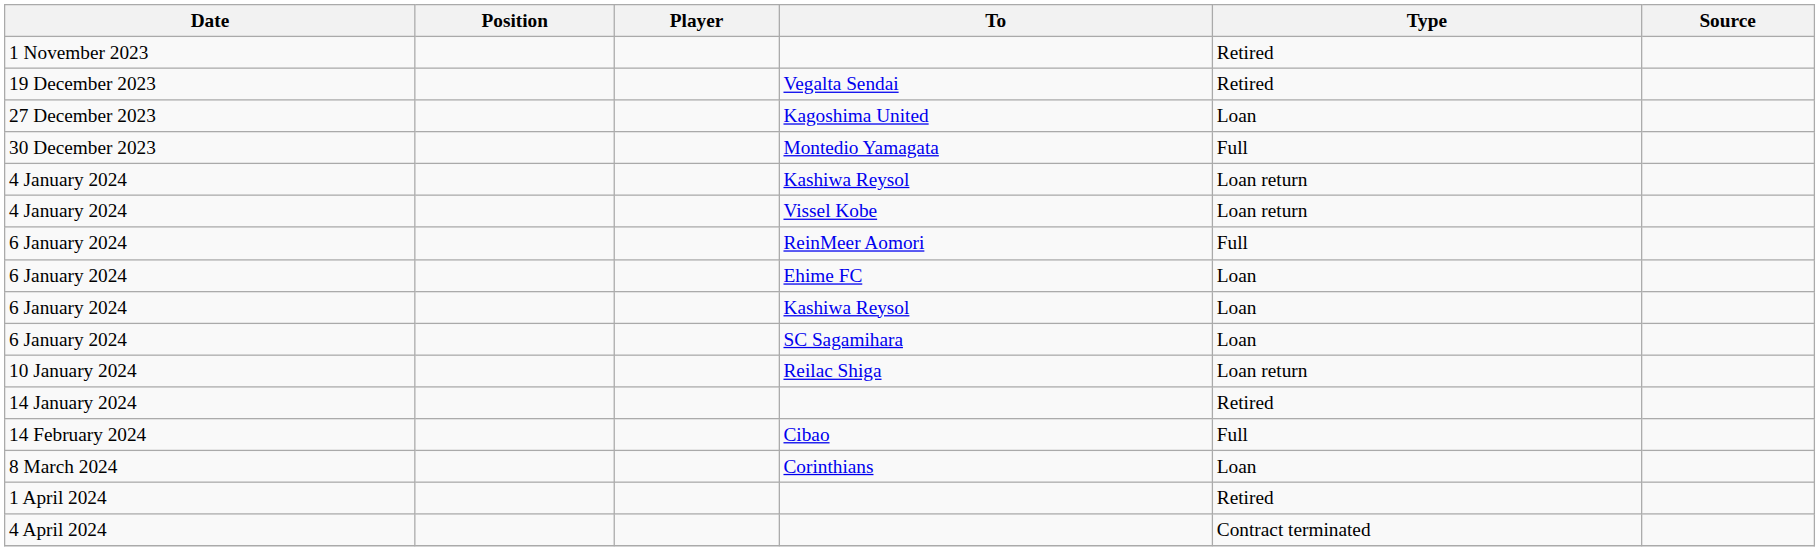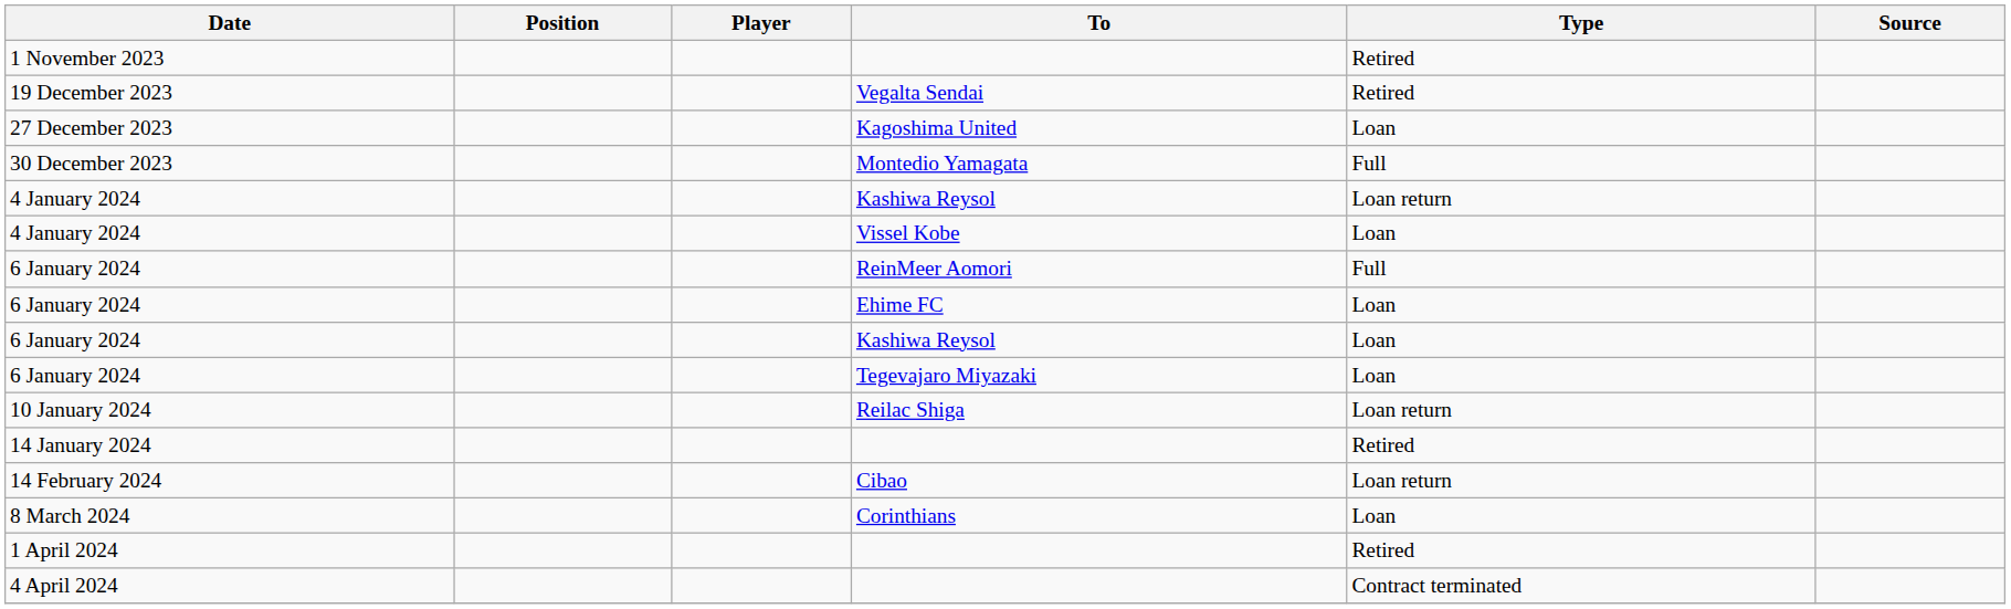Vissel Kobe | Type: Loan return -> Loan
- row: 6 January 2024 | SC Sagamihara | Loan
+ row: 6 January 2024 | Tegevajaro Miyazaki | Loan
Cibao | Type: Full -> Loan return
